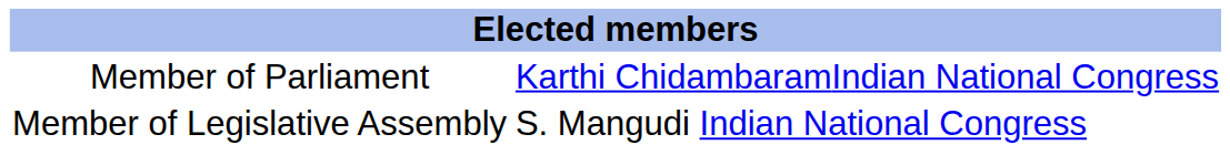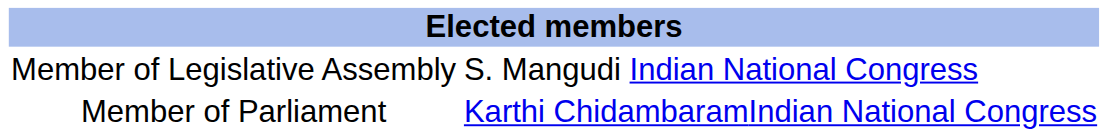rows swapped: Member of Legislative Assembly <-> Member of Parliament
